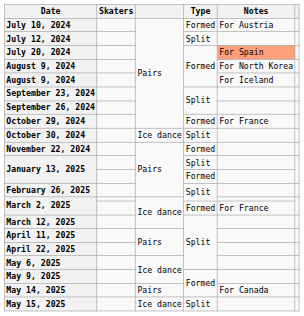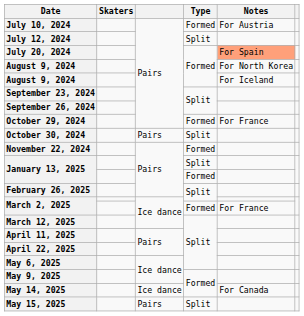October 30, 2024 | column 3: Ice dance -> Pairs
May 14, 2025 | column 3: Pairs -> Ice dance
May 15, 2025 | column 3: Ice dance -> Pairs
